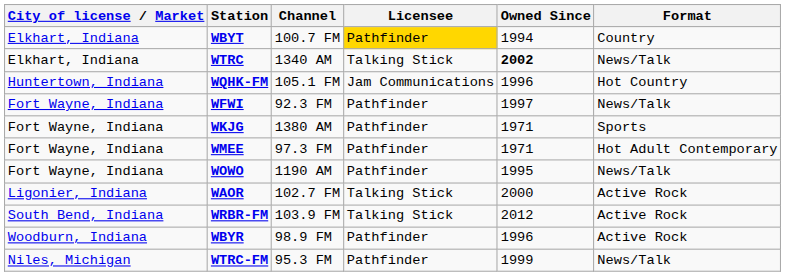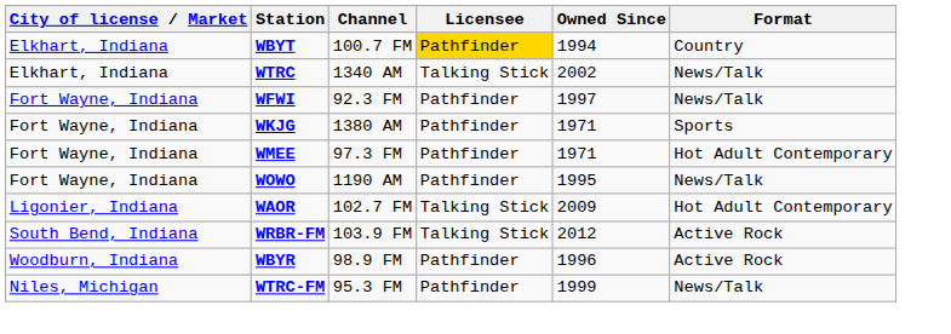WTRC | Owned Since: bold -> normal
- row: Huntertown, Indiana | WQHK-FM | 105.1 FM | Jam Communications | 1996 | Hot Country
WAOR | Owned Since: 2000 -> 2009
WAOR | Format: Active Rock -> Hot Adult Contemporary
